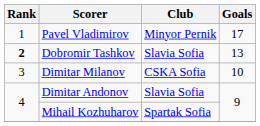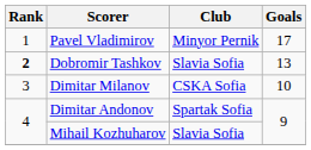Dimitar Andonov | Club: Slavia Sofia -> Spartak Sofia
Mihail Kozhuharov | Club: Spartak Sofia -> Slavia Sofia
